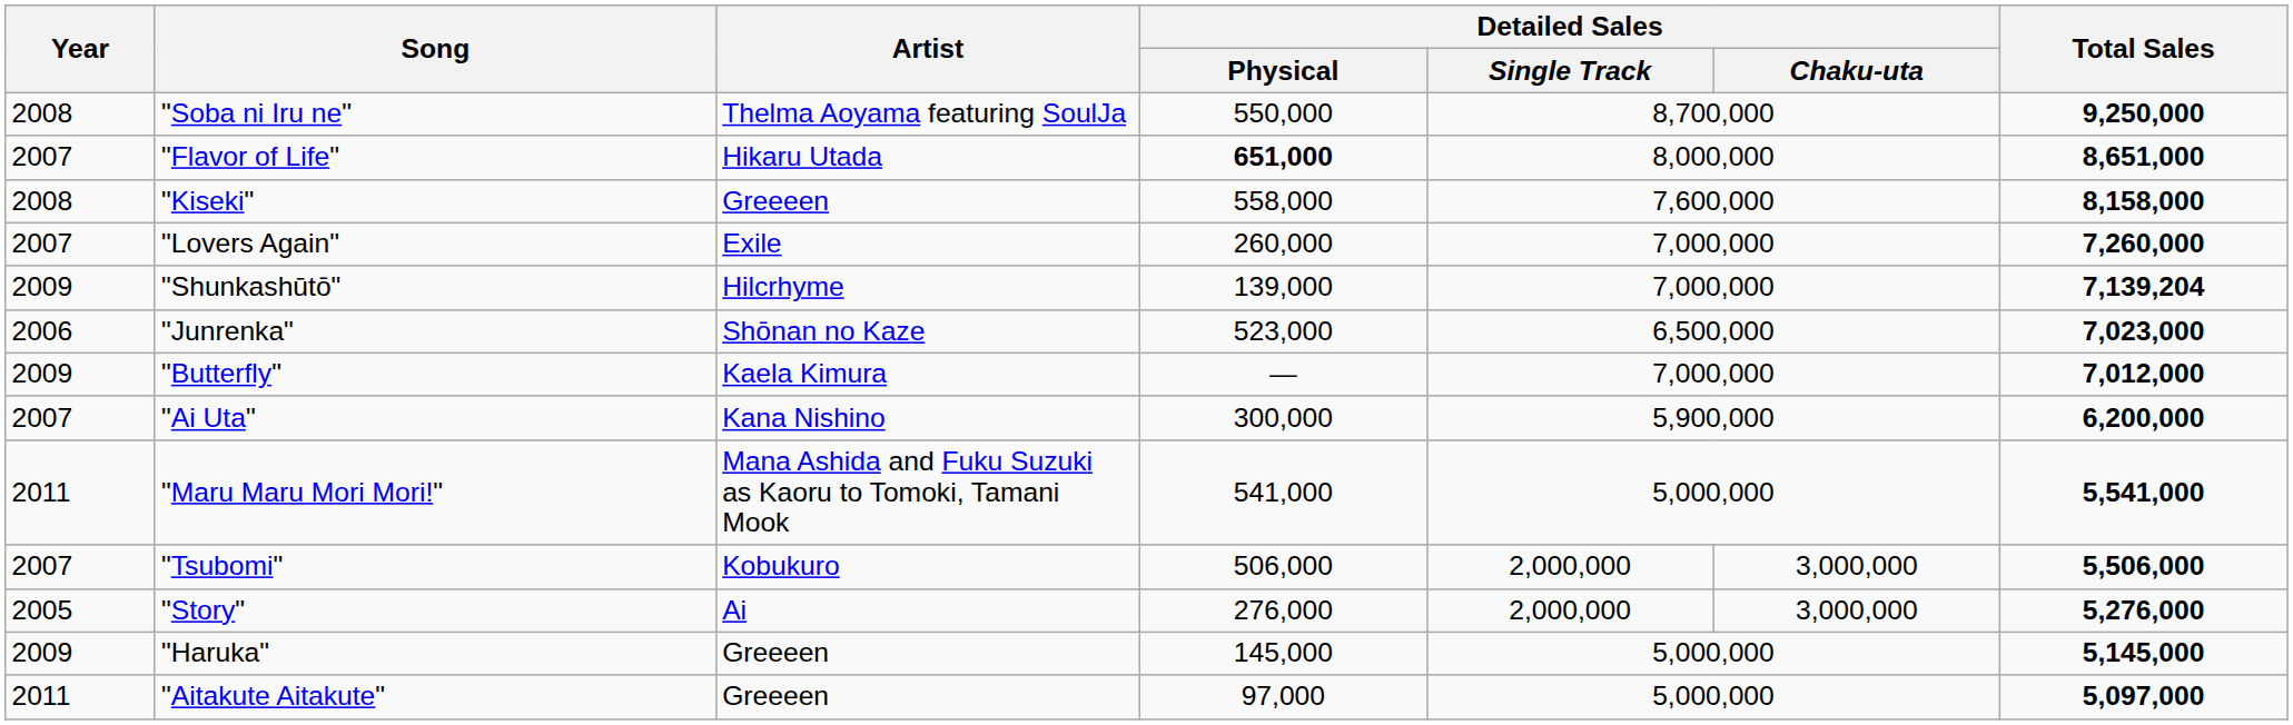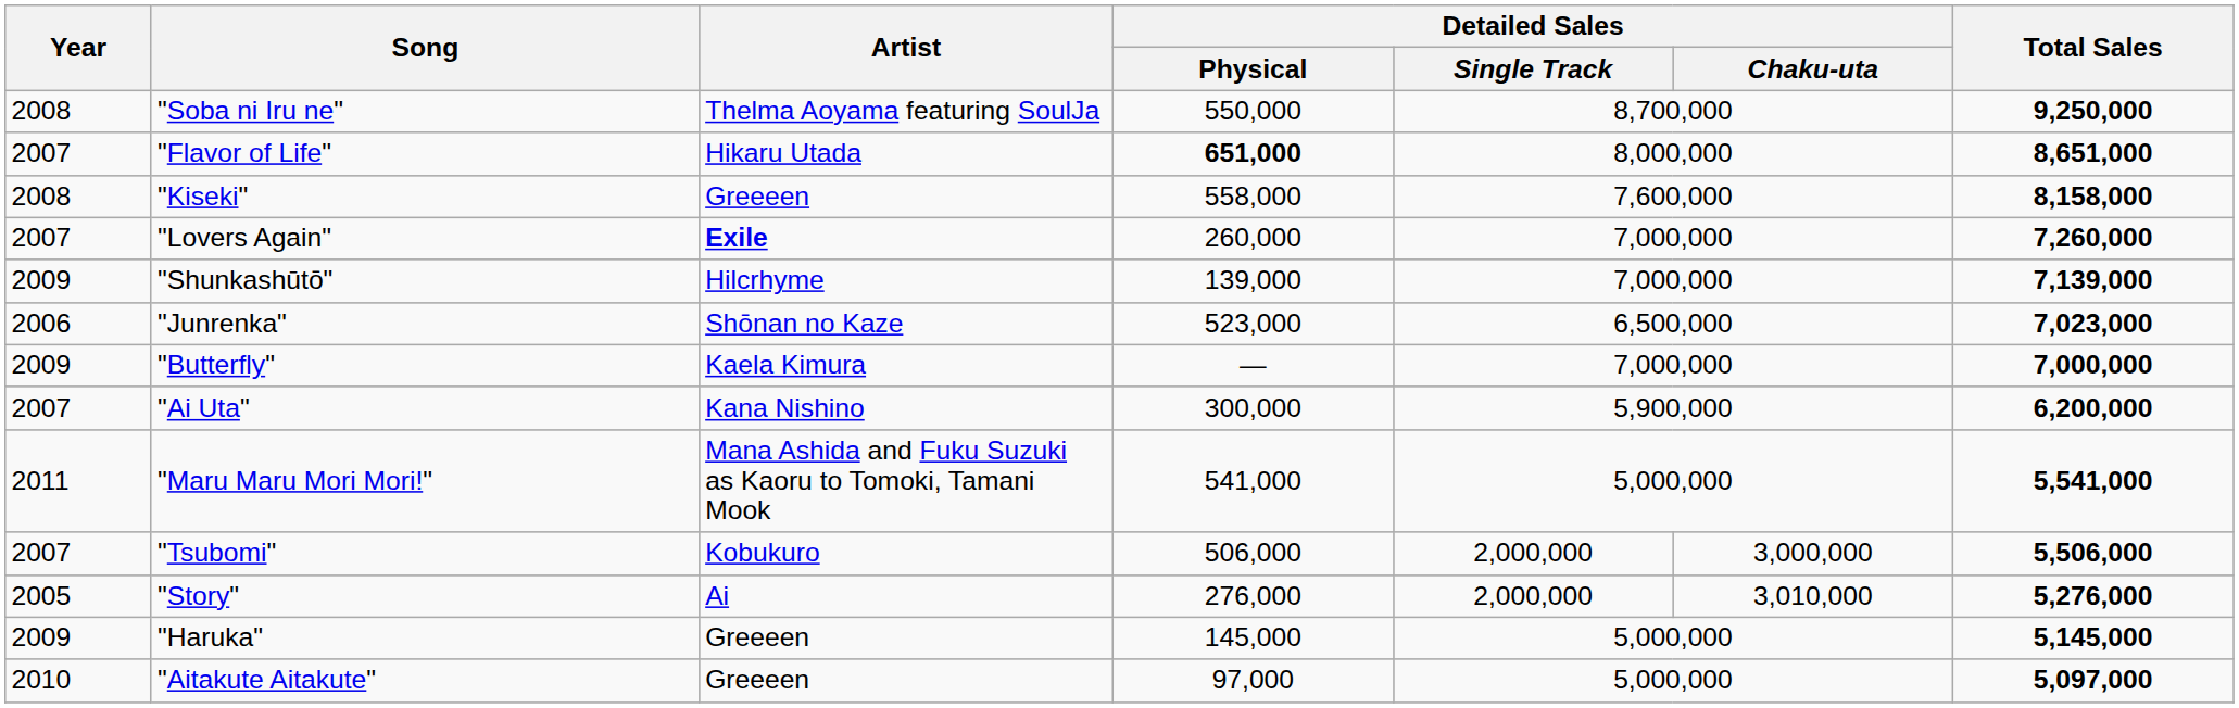"Lovers Again" | Artist: normal -> bold
"Shunkashūtō" | Total Sales: 7,139,204 -> 7,139,000
"Butterfly" | Total Sales: 7,012,000 -> 7,000,000
"Story" | Detailed Sales / Chaku-uta: 3,000,000 -> 3,010,000
"Aitakute Aitakute" | Year: 2011 -> 2010
